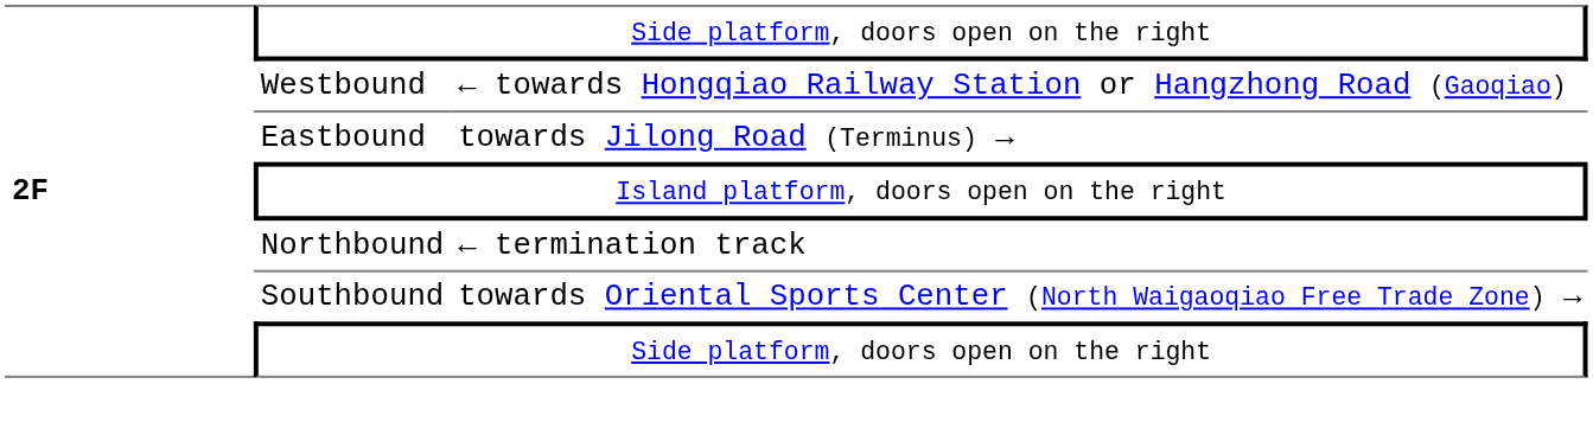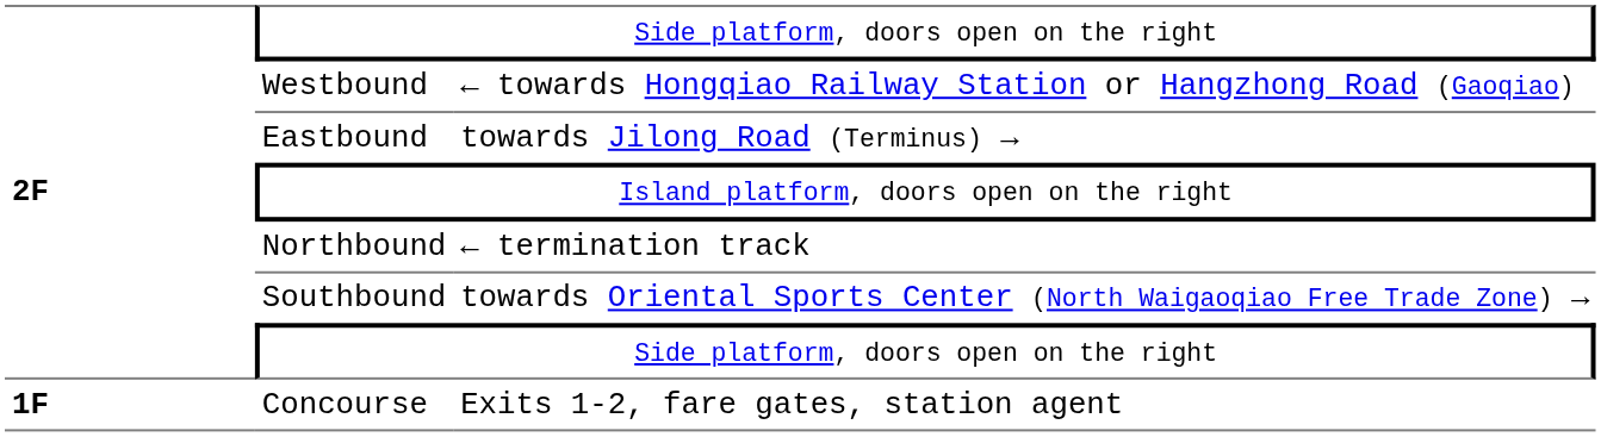+ row: 1F | Concourse | Exits 1-2, fare gates, station agent
